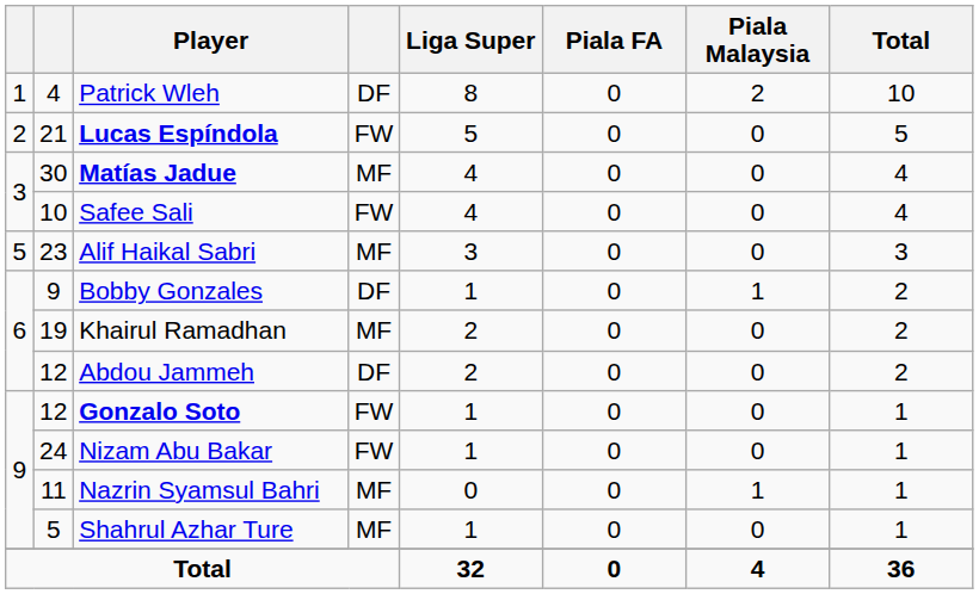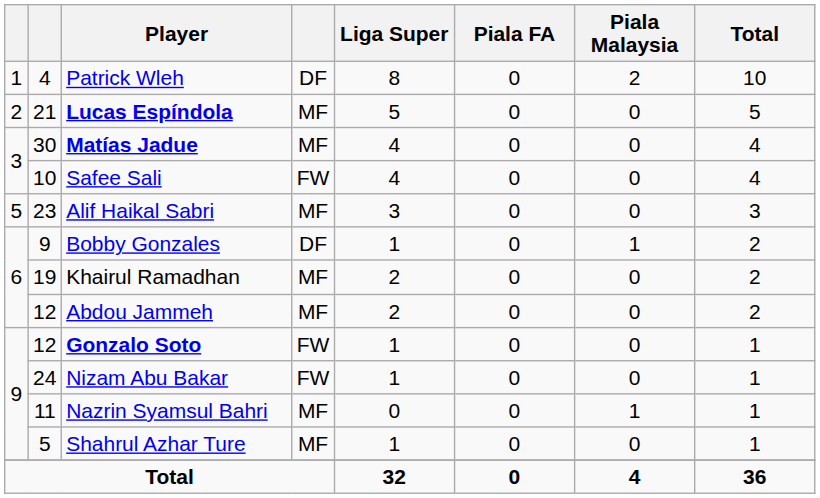Lucas Espíndola | column 4: FW -> MF
Abdou Jammeh | column 4: DF -> MF
